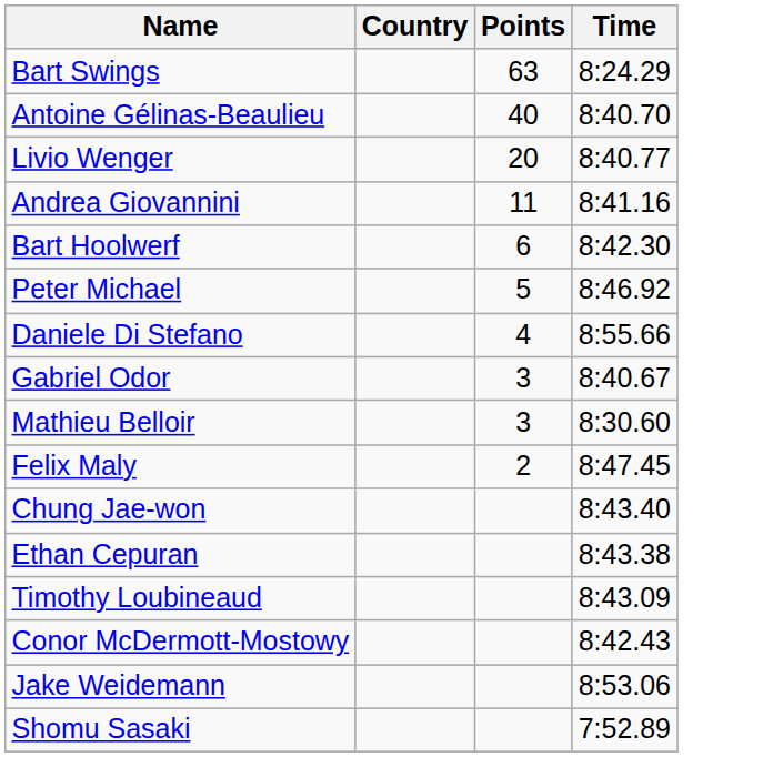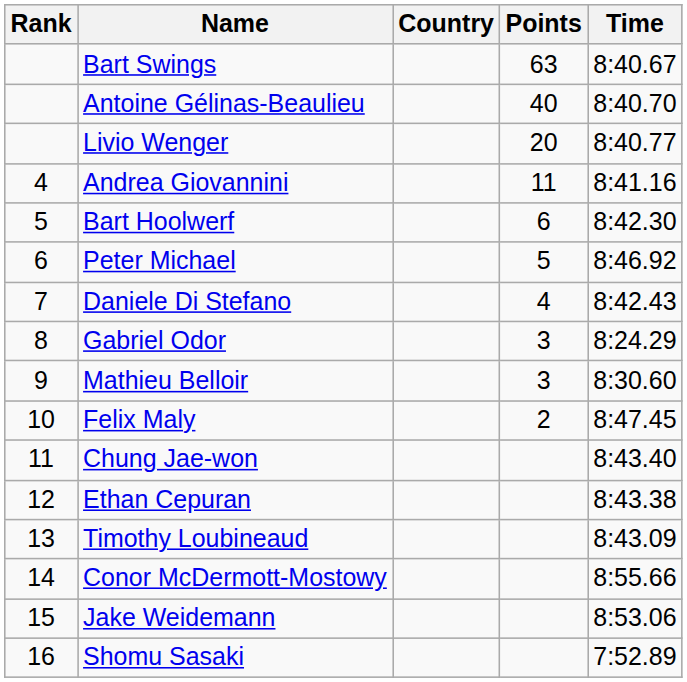+ column: Rank | 4 | 5 | 6 | 7 | 8 | 9 | 10 | 11 | 12 | 13 | 14 | 15 | 16
Bart Swings | Time: 8:24.29 -> 8:40.67
Daniele Di Stefano | Time: 8:55.66 -> 8:42.43
Gabriel Odor | Time: 8:40.67 -> 8:24.29
Conor McDermott-Mostowy | Time: 8:42.43 -> 8:55.66
